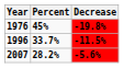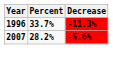- row: 1976 | 45% | -19.8%
1996 | Decrease: -11.5% -> -11.3%
